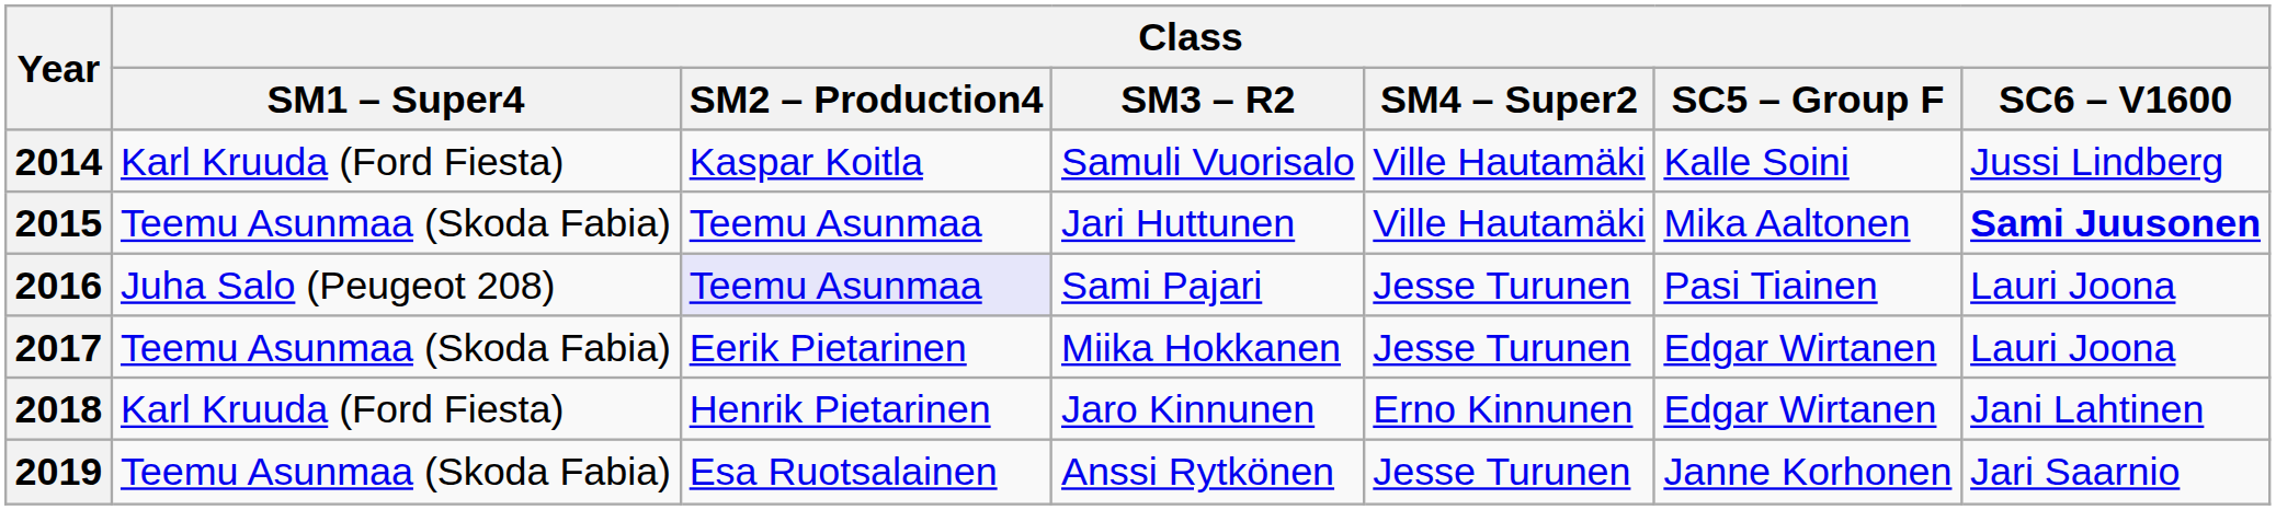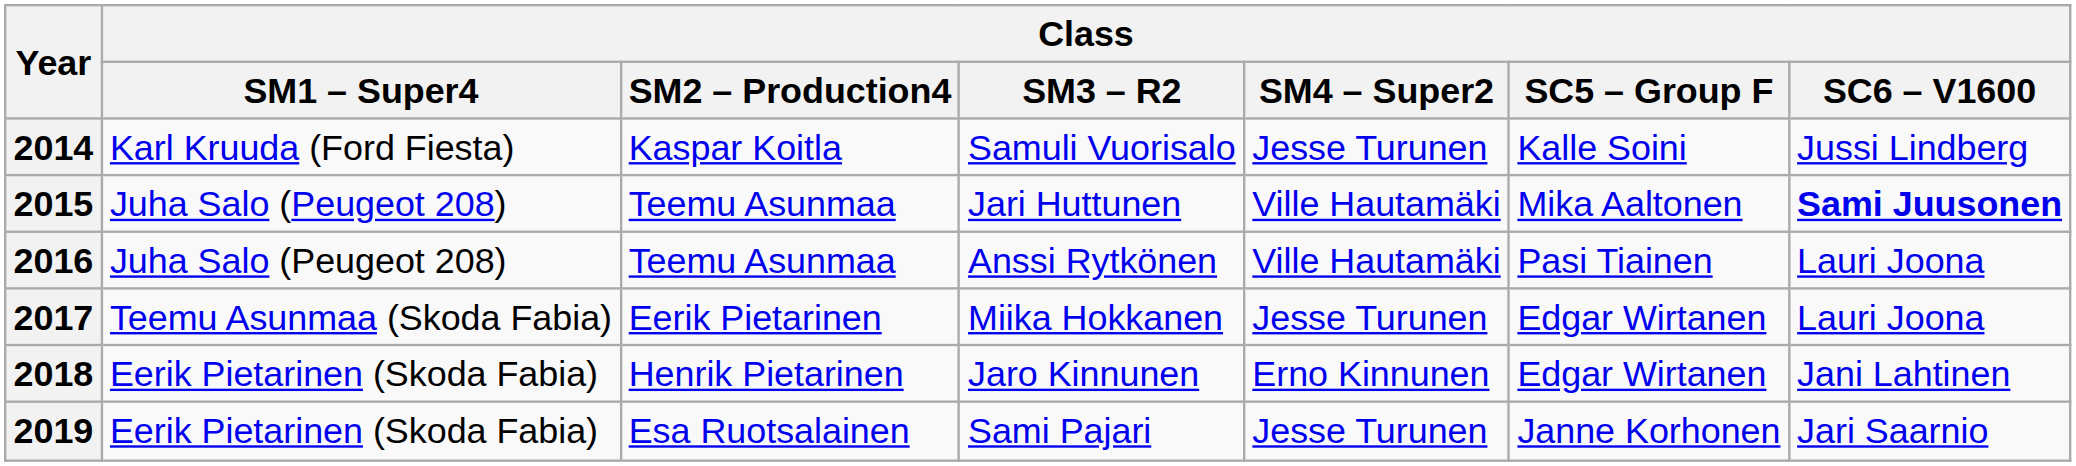2014 | Class / SM4 – Super2: Ville Hautamäki -> Jesse Turunen
2015 | Class / SM1 – Super4: Teemu Asunmaa (Skoda Fabia) -> Juha Salo (Peugeot 208)
2016 | Class / SM2 – Production4: lavender background -> no background
2016 | Class / SM3 – R2: Sami Pajari -> Anssi Rytkönen
2016 | Class / SM4 – Super2: Jesse Turunen -> Ville Hautamäki
2018 | Class / SM1 – Super4: Karl Kruuda (Ford Fiesta) -> Eerik Pietarinen (Skoda Fabia)
2019 | Class / SM1 – Super4: Teemu Asunmaa (Skoda Fabia) -> Eerik Pietarinen (Skoda Fabia)
2019 | Class / SM3 – R2: Anssi Rytkönen -> Sami Pajari
